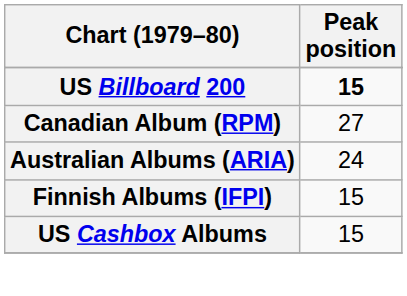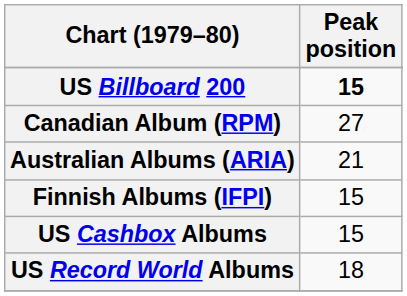Australian Albums (ARIA) | Peak position: 24 -> 21
+ row: US Record World Albums | 18
